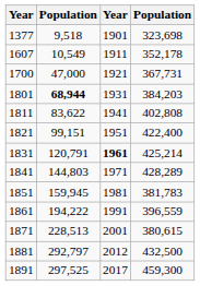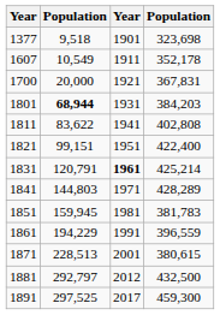1700 | column 2: 47,000 -> 20,000
1700 | column 4: 367,731 -> 367,831
1861 | column 2: 194,222 -> 194,229
